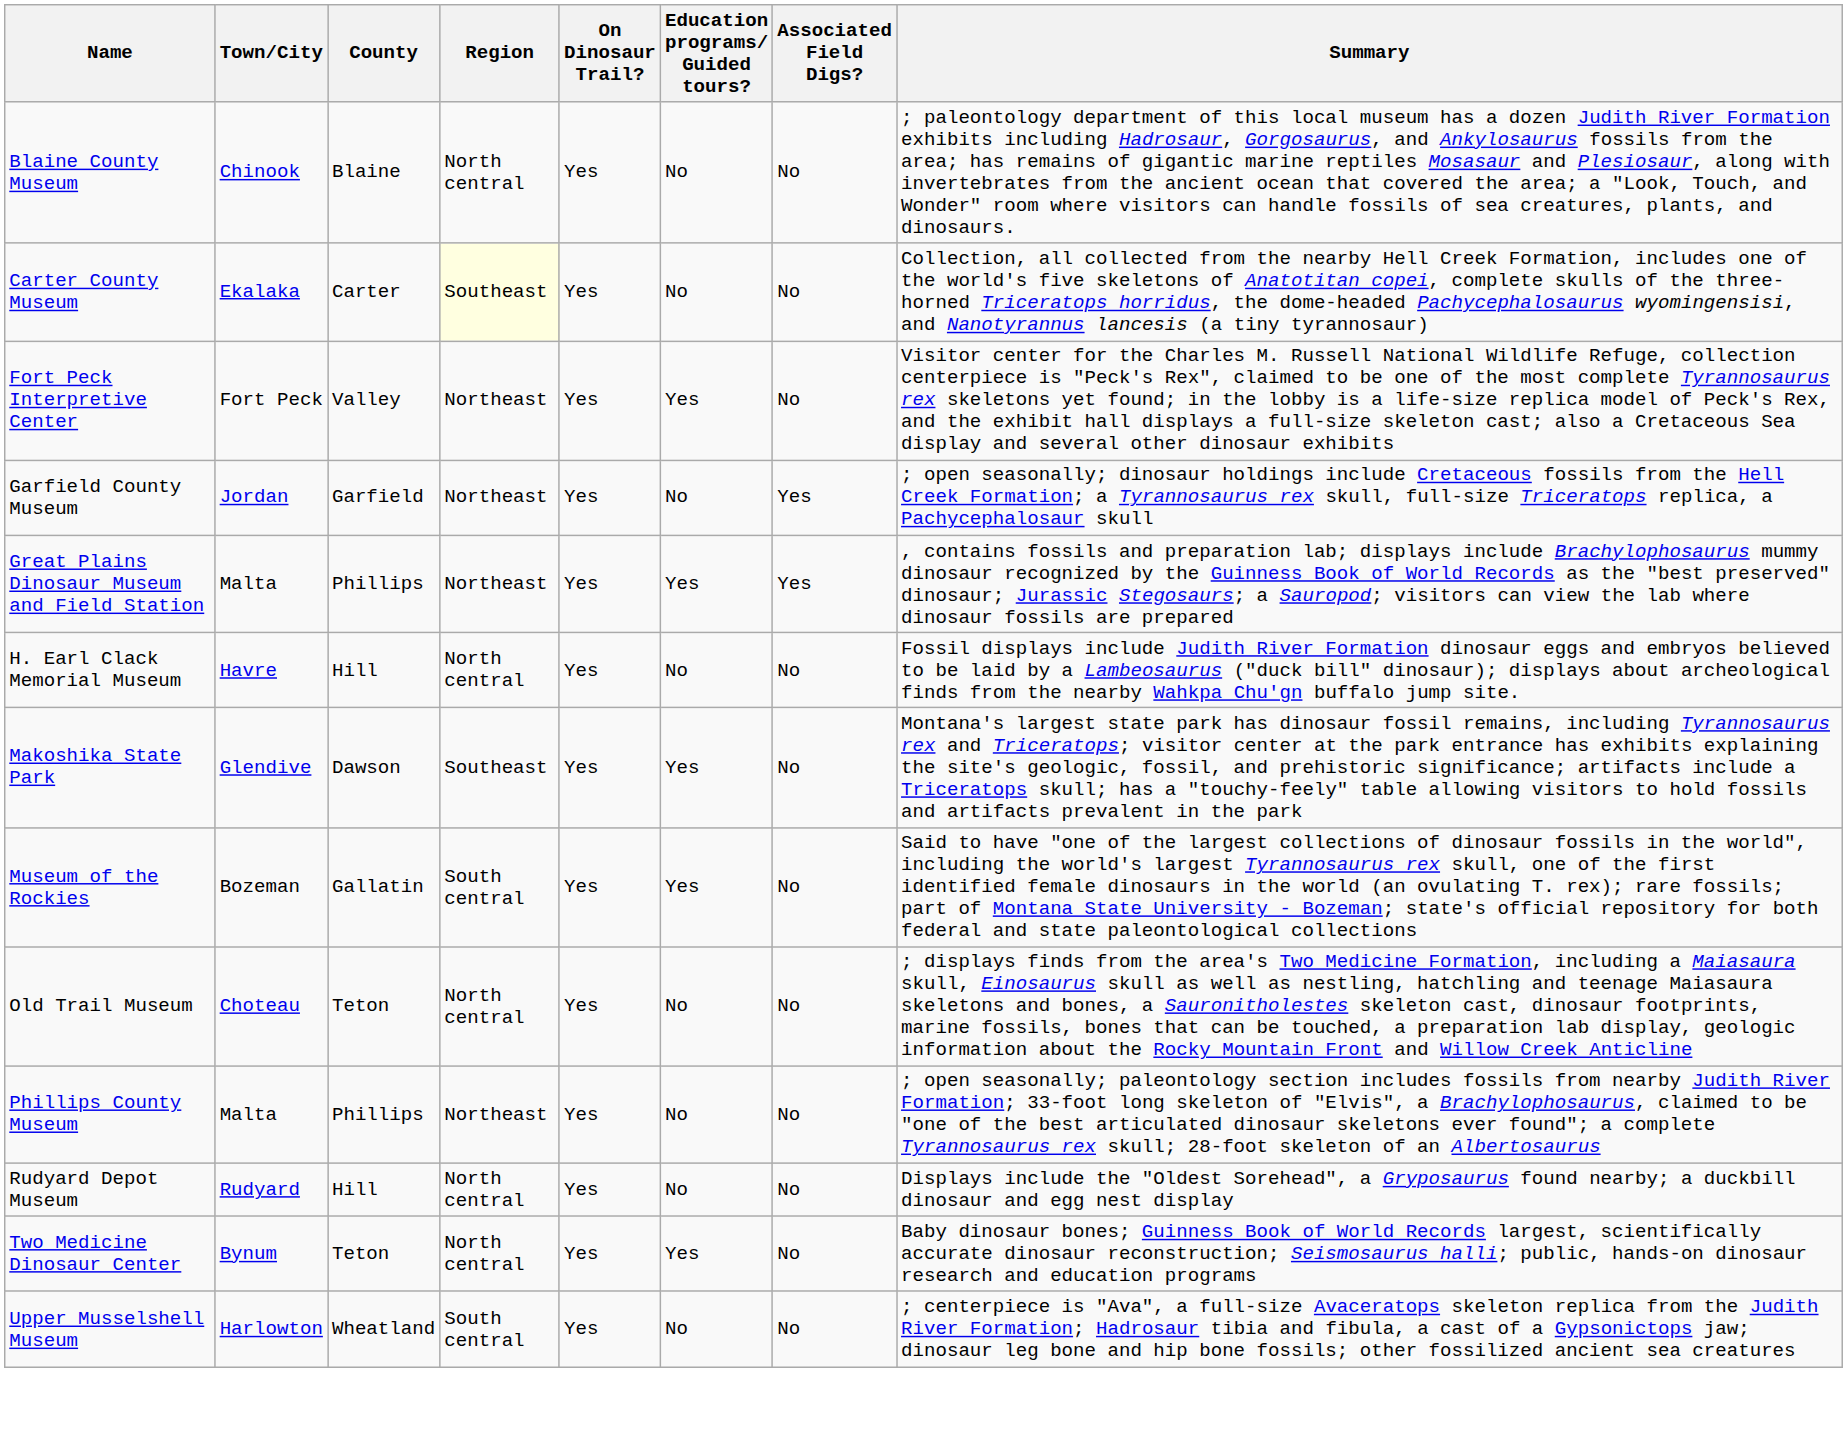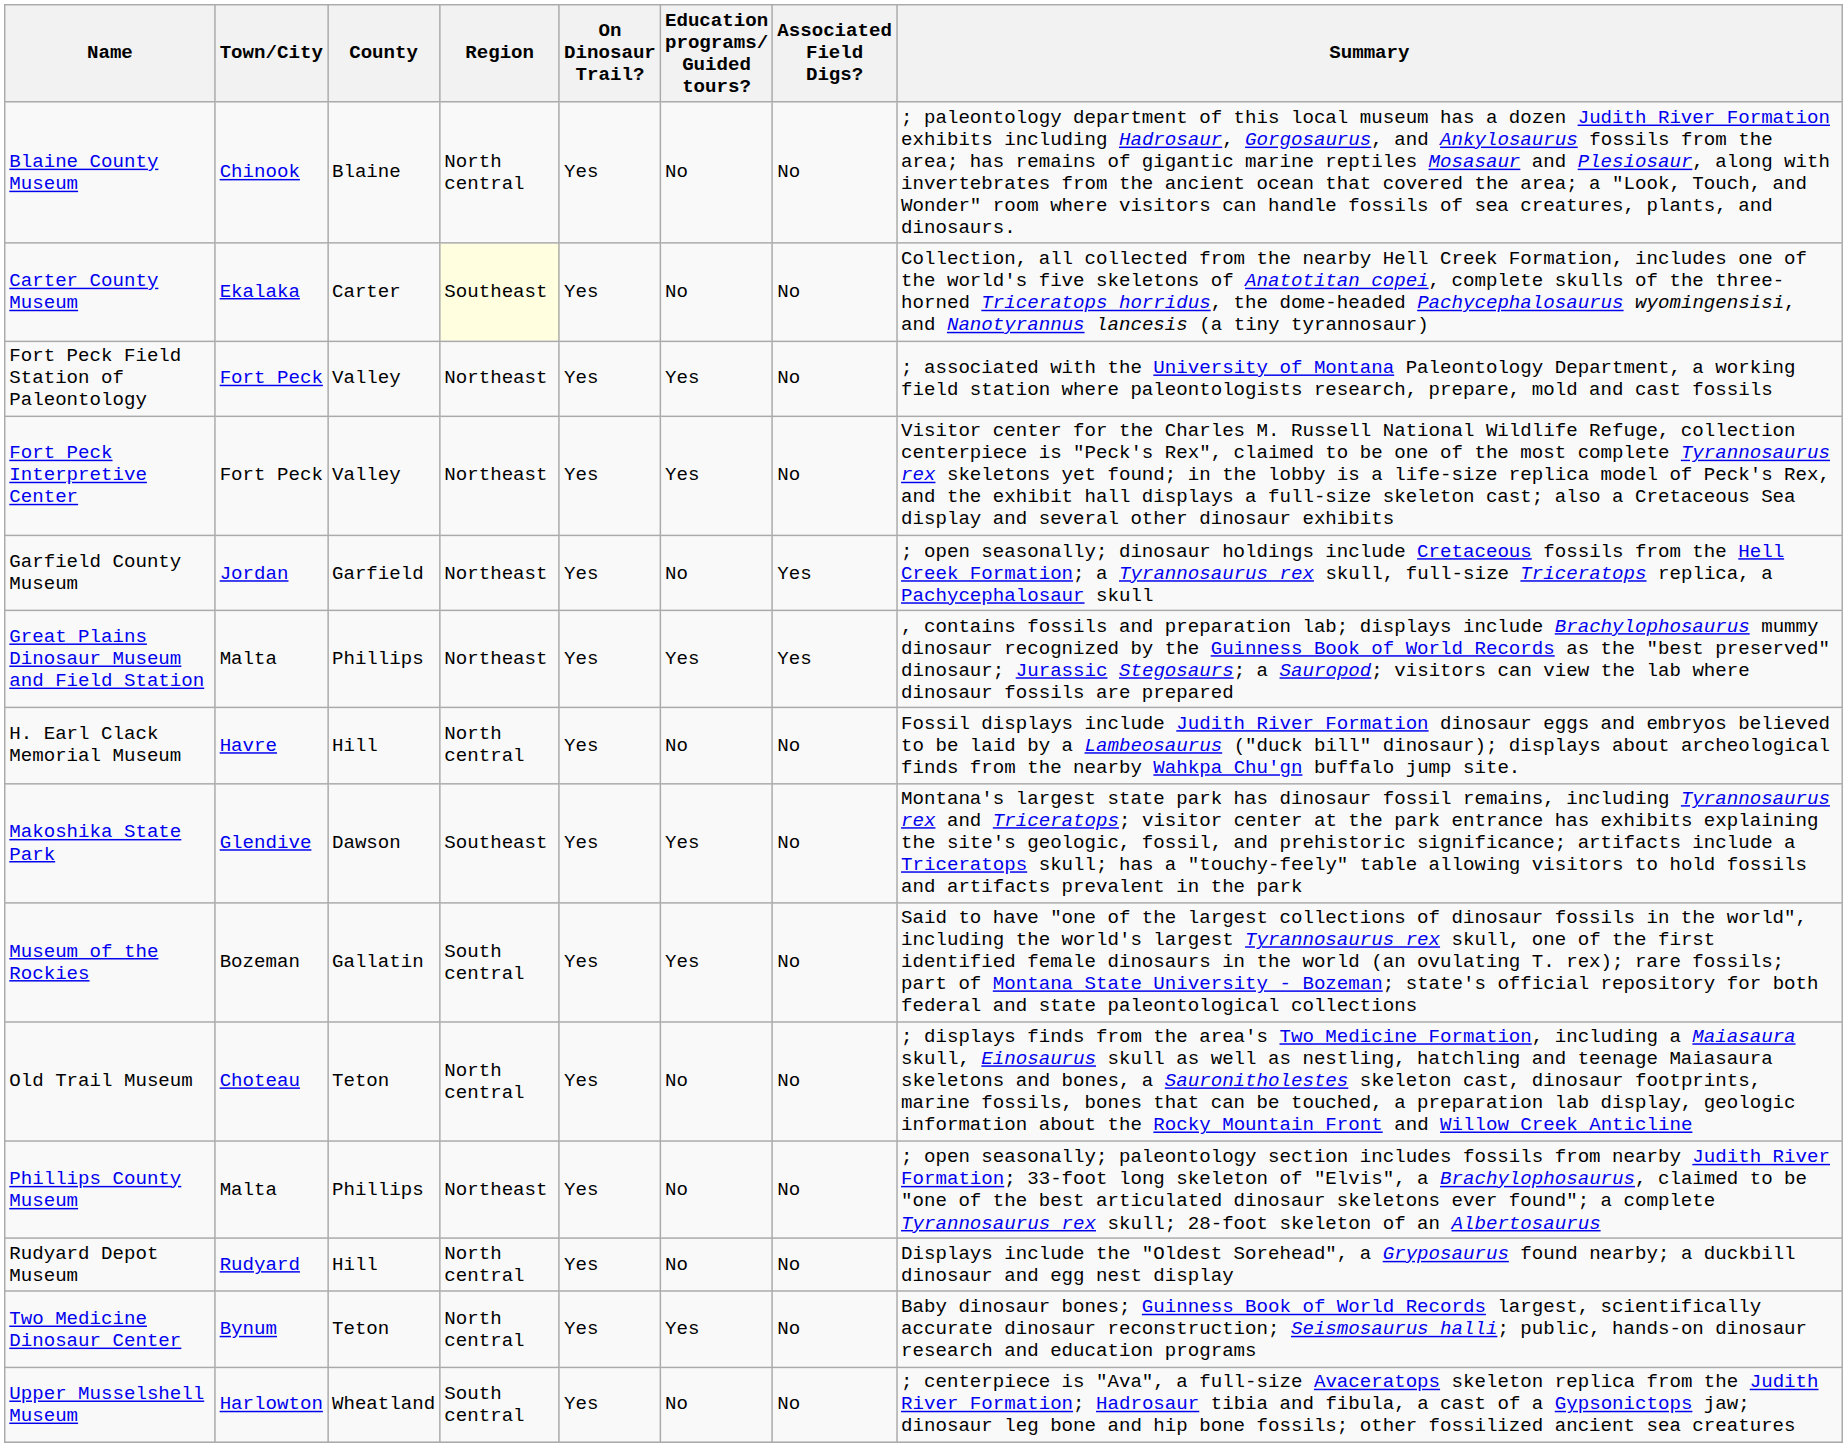+ row: Fort Peck Field Station of Paleontology | Fort Peck | Valley | Northeast | Yes | Yes | No | ; associated with the University of Montana Paleontology Department, a working field station where paleontologists research, prepare, mold and cast fossils
